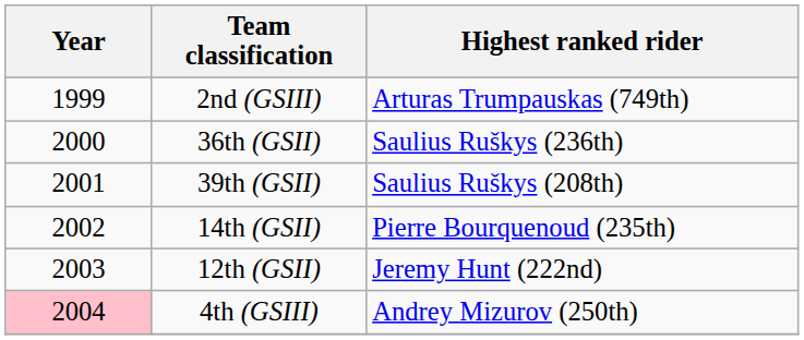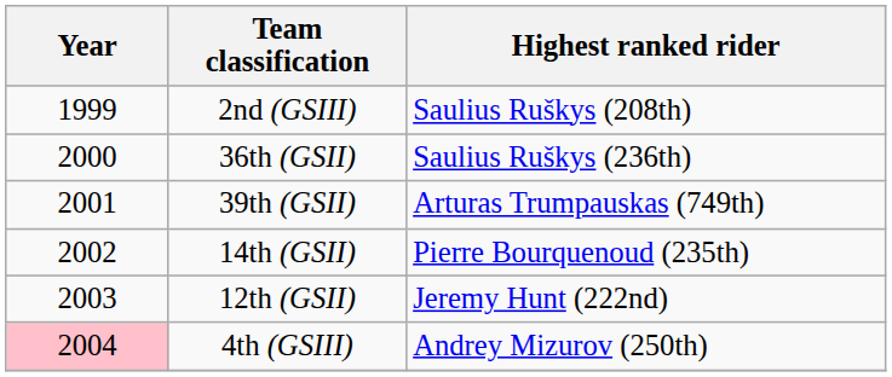2nd (GSIII) | Highest ranked rider: Arturas Trumpauskas (749th) -> Saulius Ruškys (208th)
39th (GSII) | Highest ranked rider: Saulius Ruškys (208th) -> Arturas Trumpauskas (749th)
